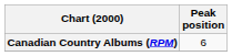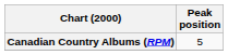Canadian Country Albums (RPM) | Peak position: 6 -> 5
